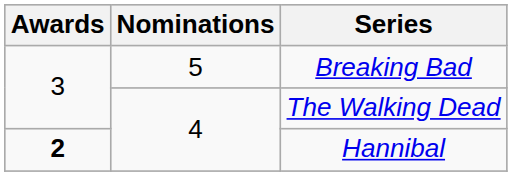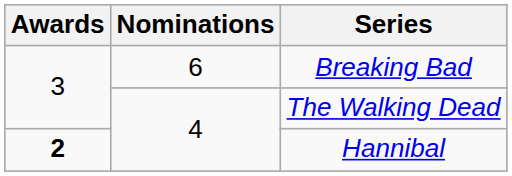Breaking Bad | Nominations: 5 -> 6
